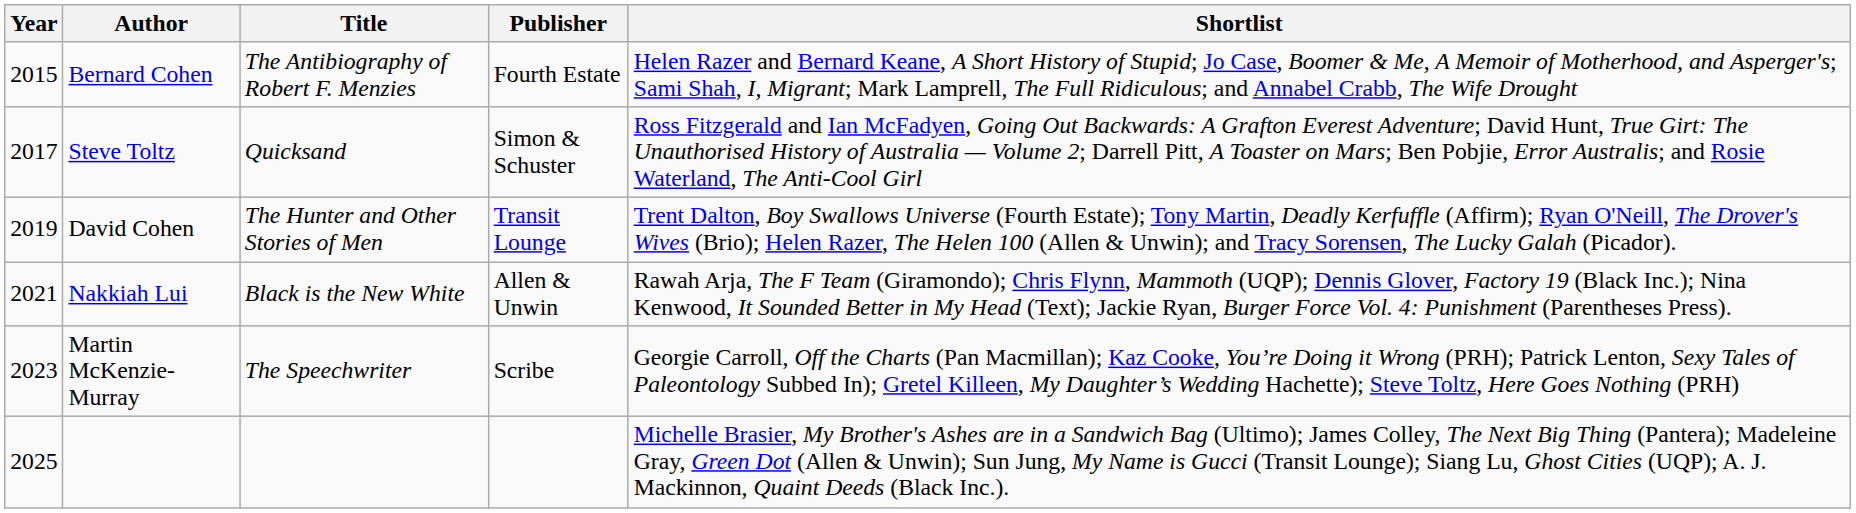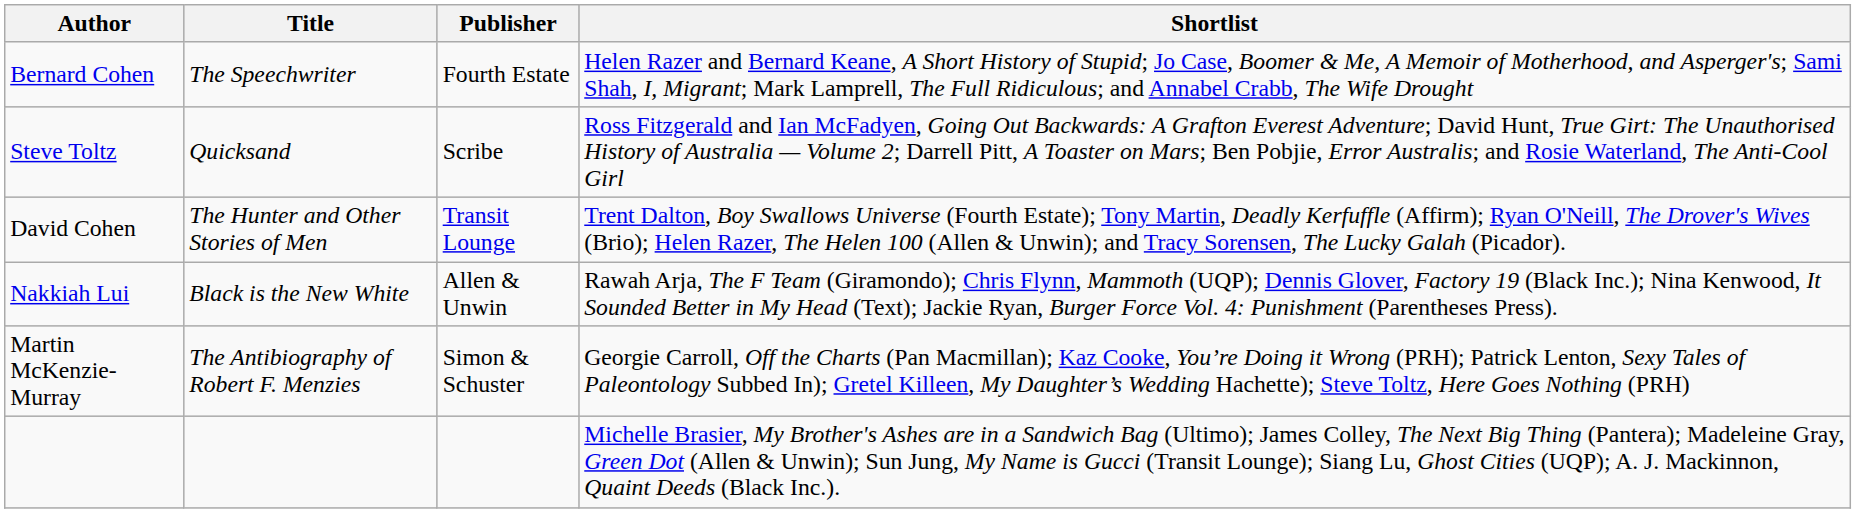- column: Year | 2015 | 2017 | 2019 | 2021 | 2023 | 2025
Bernard Cohen | Title: The Antibiography of Robert F. Menzies -> The Speechwriter
Steve Toltz | Publisher: Simon & Schuster -> Scribe
Martin McKenzie-Murray | Title: The Speechwriter -> The Antibiography of Robert F. Menzies
Martin McKenzie-Murray | Publisher: Scribe -> Simon & Schuster
